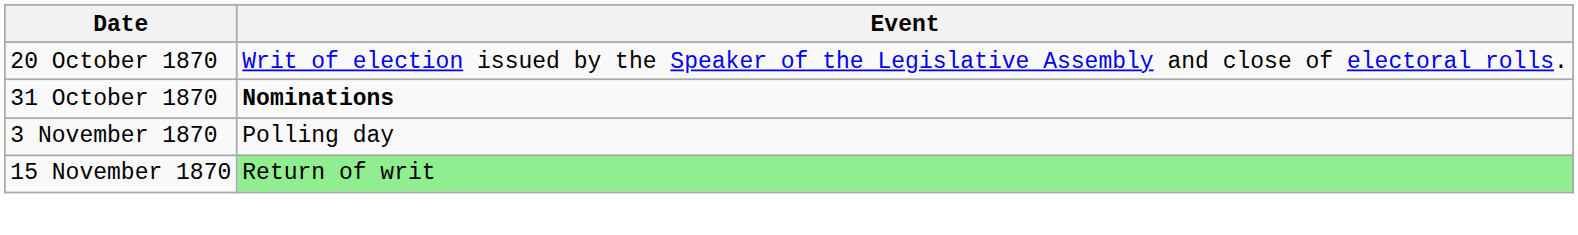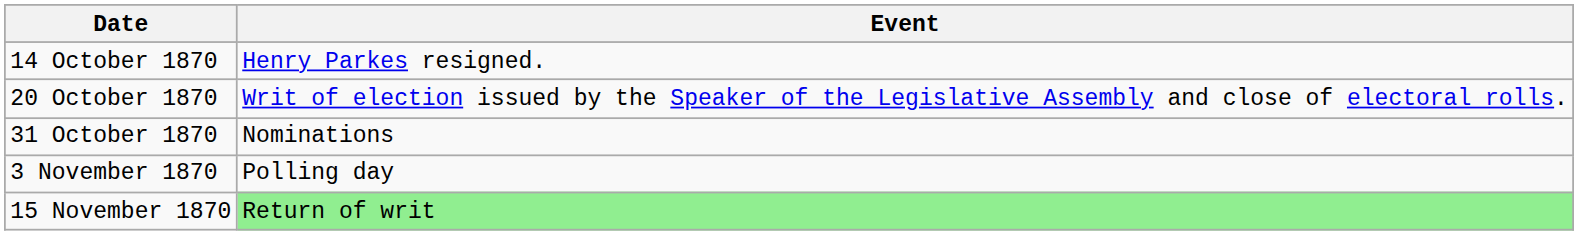+ row: 14 October 1870 | Henry Parkes resigned.
31 October 1870 | Event: bold -> normal
